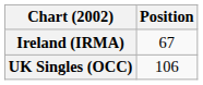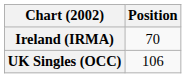Ireland (IRMA) | Position: 67 -> 70
